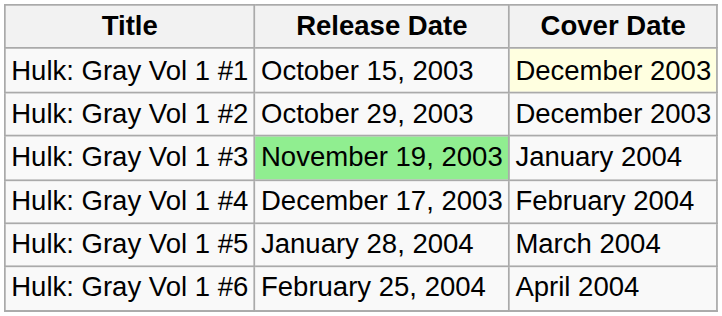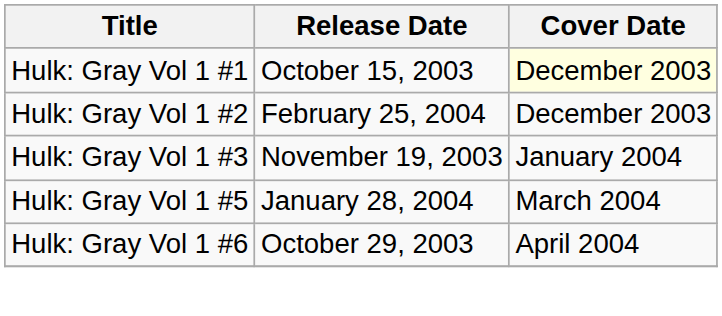Hulk: Gray Vol 1 #2 | Release Date: October 29, 2003 -> February 25, 2004
Hulk: Gray Vol 1 #3 | Release Date: lightgreen background -> no background
- row: Hulk: Gray Vol 1 #4 | December 17, 2003 | February 2004
Hulk: Gray Vol 1 #6 | Release Date: February 25, 2004 -> October 29, 2003
